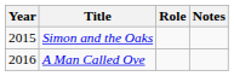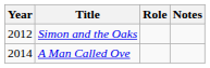Simon and the Oaks | Year: 2015 -> 2012
A Man Called Ove | Year: 2016 -> 2014
